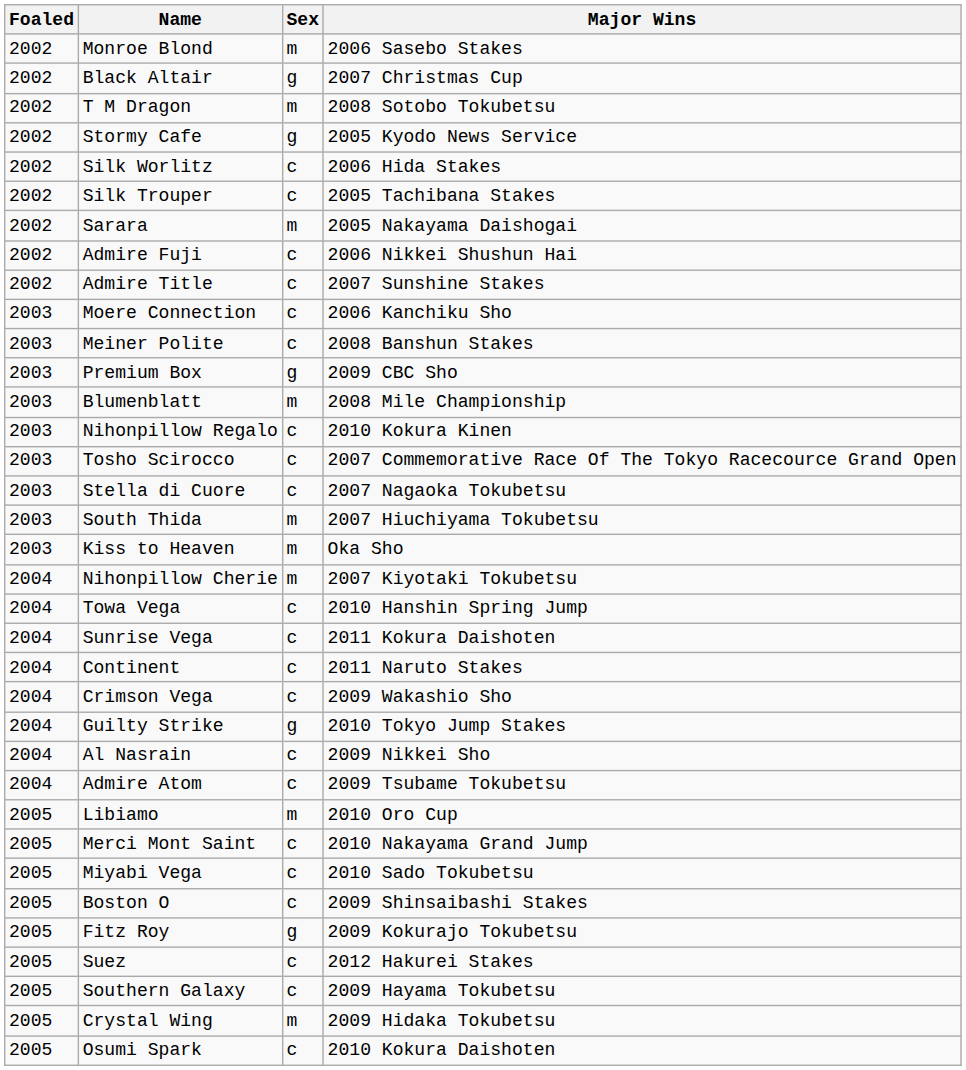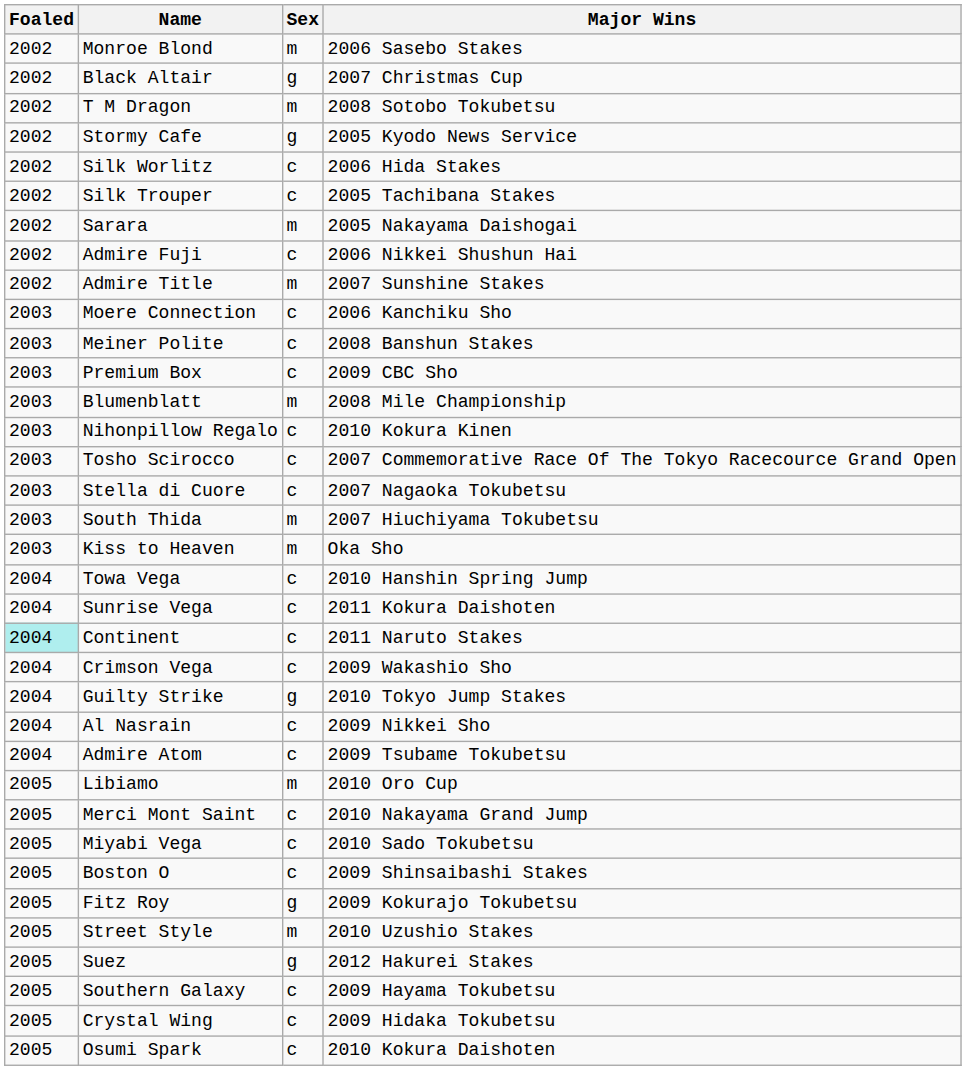Admire Title | Sex: c -> m
Premium Box | Sex: g -> c
- row: 2004 | Nihonpillow Cherie | m | 2007 Kiyotaki Tokubetsu
Continent | Foaled: no background -> paleturquoise background
+ row: 2005 | Street Style | m | 2010 Uzushio Stakes
Suez | Sex: c -> g
Crystal Wing | Sex: m -> c
